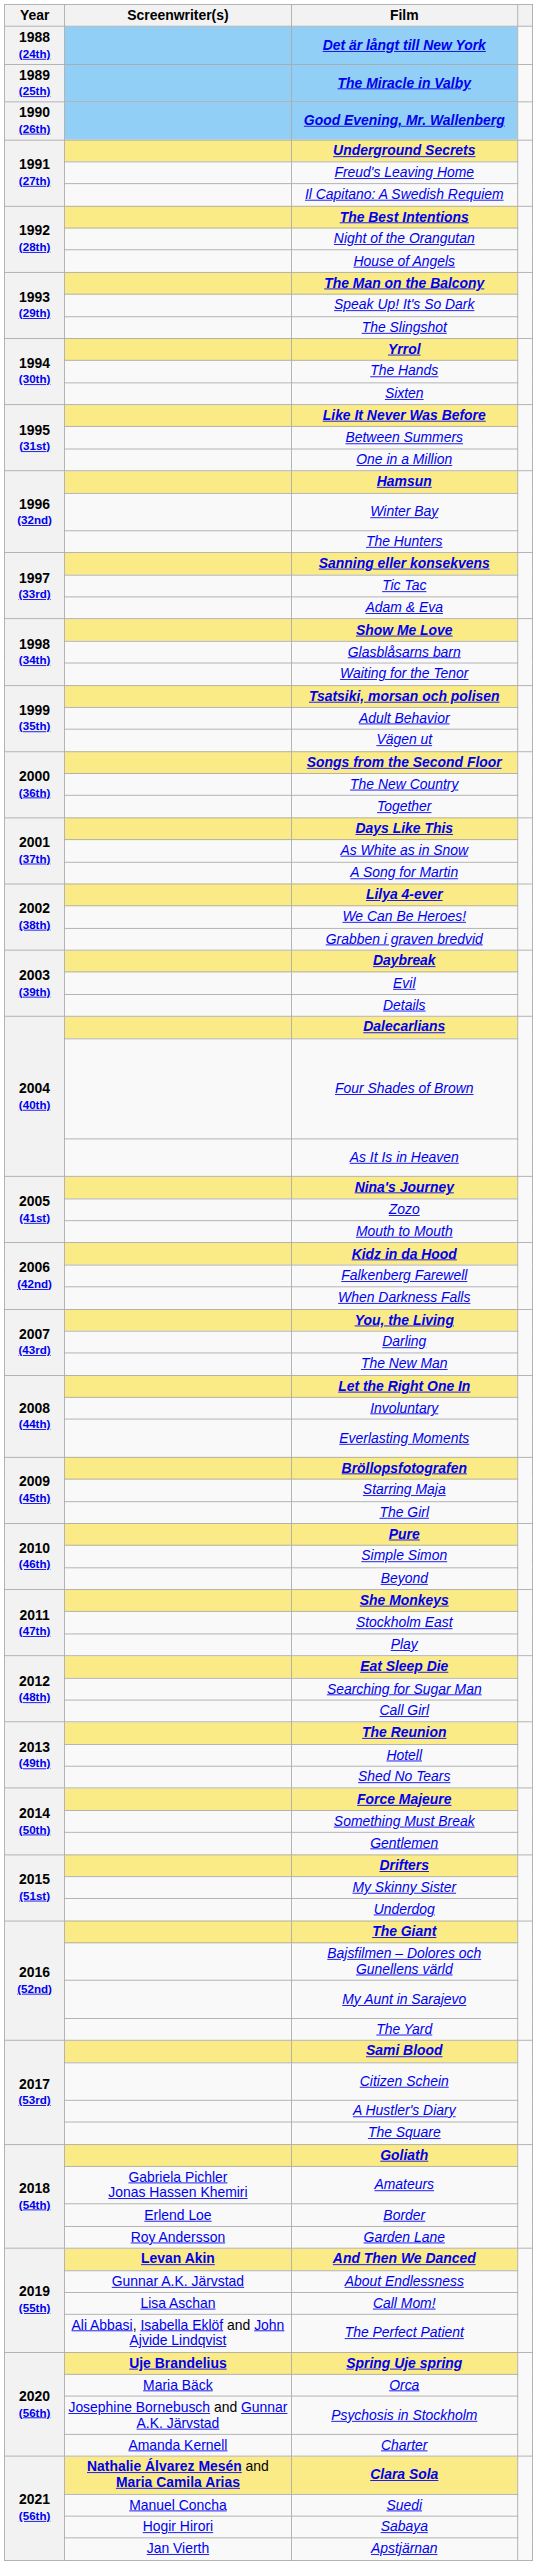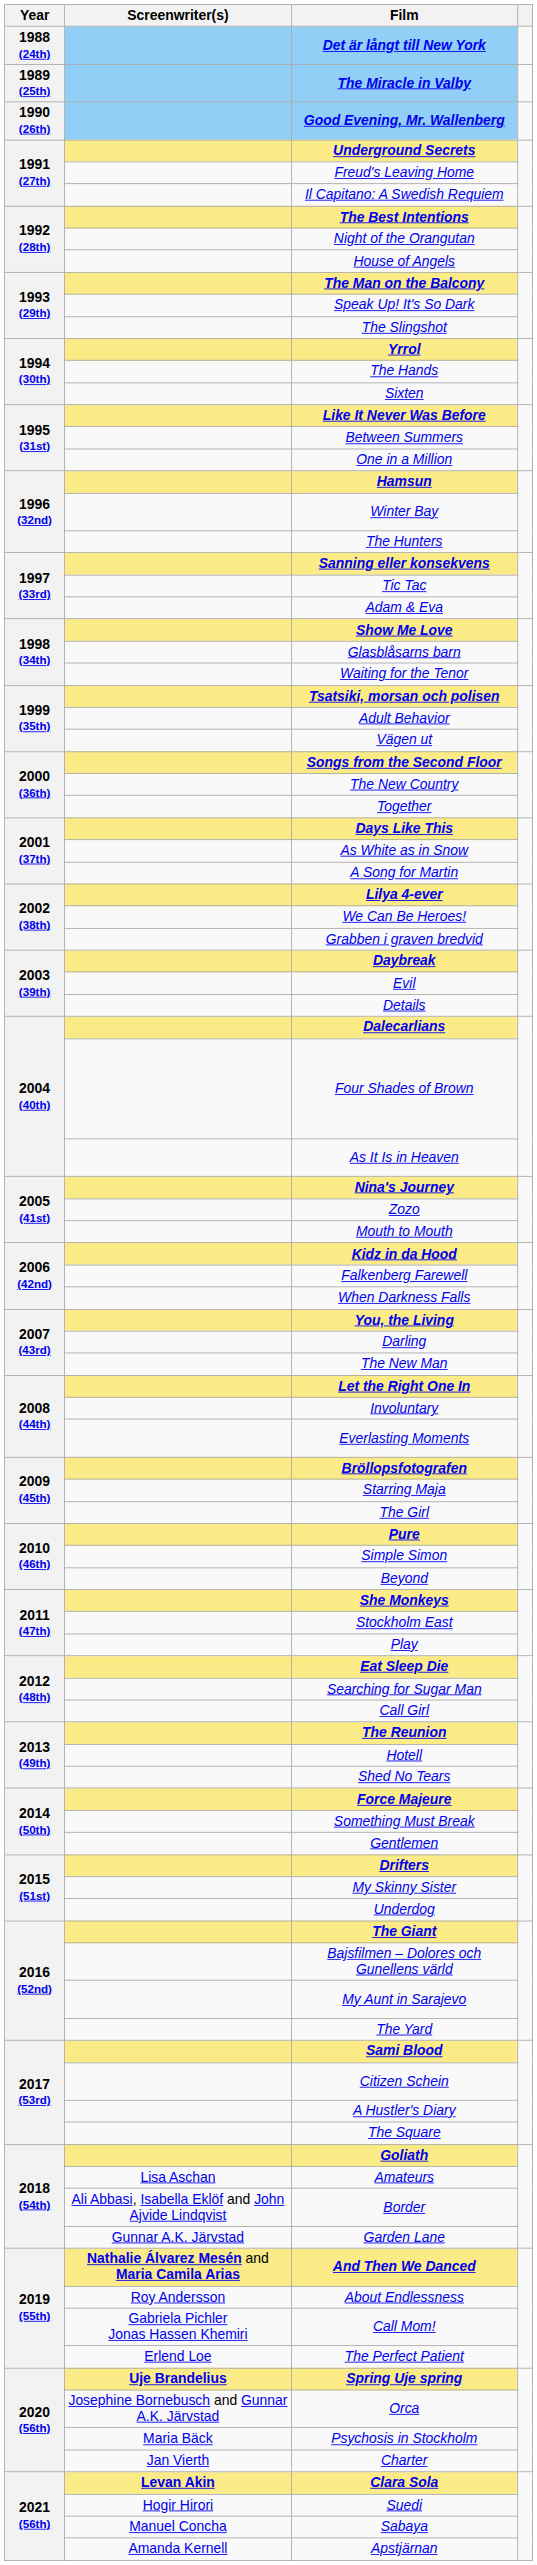Amateurs | Screenwriter(s): Gabriela Pichler Jonas Hassen Khemiri -> Lisa Aschan
Border | Screenwriter(s): Erlend Loe -> Ali Abbasi, Isabella Eklöf and John Ajvide Lindqvist
Garden Lane | Screenwriter(s): Roy Andersson -> Gunnar A.K. Järvstad
And Then We Danced | Screenwriter(s): Levan Akin -> Nathalie Álvarez Mesén and Maria Camila Arias
About Endlessness | Screenwriter(s): Gunnar A.K. Järvstad -> Roy Andersson
Call Mom! | Screenwriter(s): Lisa Aschan -> Gabriela Pichler Jonas Hassen Khemiri
The Perfect Patient | Screenwriter(s): Ali Abbasi, Isabella Eklöf and John Ajvide Lindqvist -> Erlend Loe
Orca | Screenwriter(s): Maria Bäck -> Josephine Bornebusch and Gunnar A.K. Järvstad
Psychosis in Stockholm | Screenwriter(s): Josephine Bornebusch and Gunnar A.K. Järvstad -> Maria Bäck
Charter | Screenwriter(s): Amanda Kernell -> Jan Vierth
Clara Sola | Screenwriter(s): Nathalie Álvarez Mesén and Maria Camila Arias -> Levan Akin
Suedi | Screenwriter(s): Manuel Concha -> Hogir Hirori
Sabaya | Screenwriter(s): Hogir Hirori -> Manuel Concha
Apstjärnan | Screenwriter(s): Jan Vierth -> Amanda Kernell
